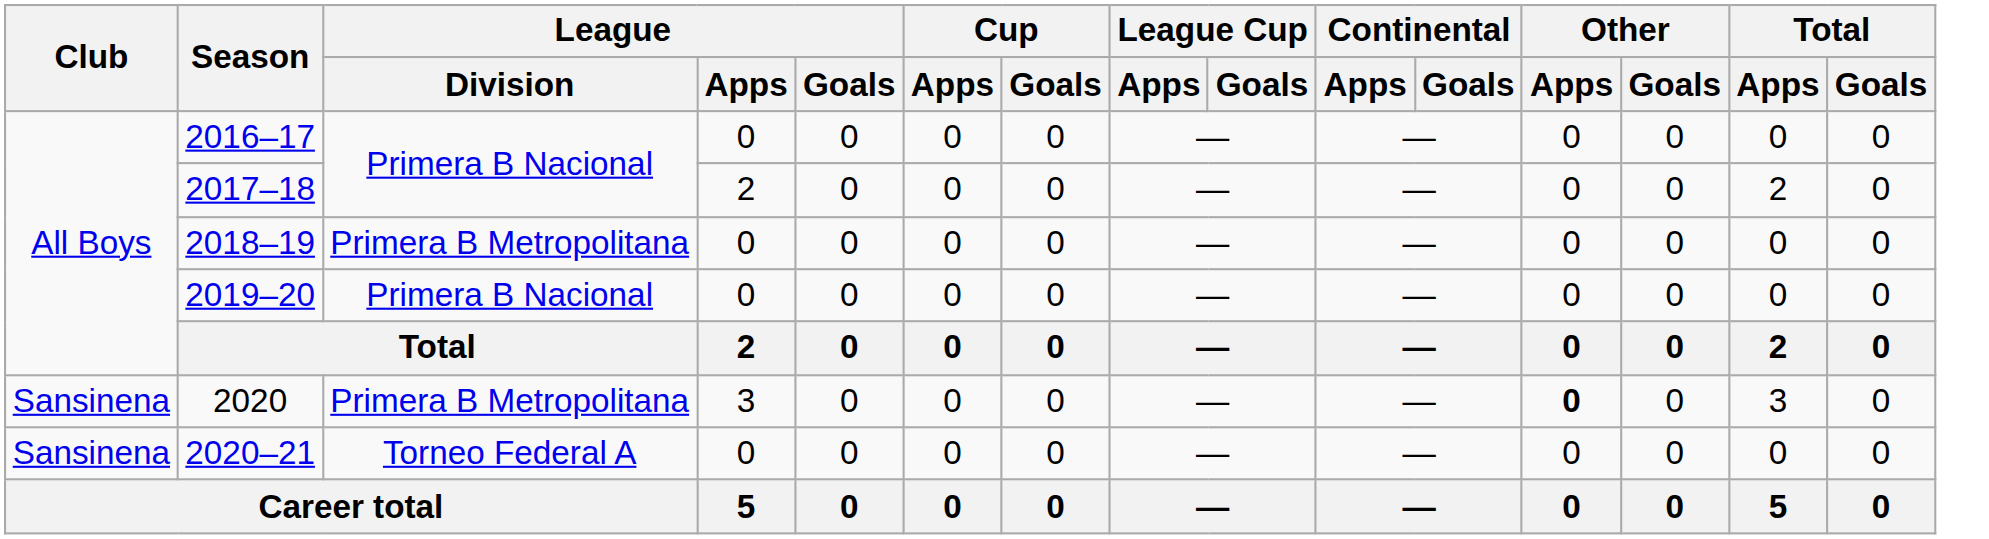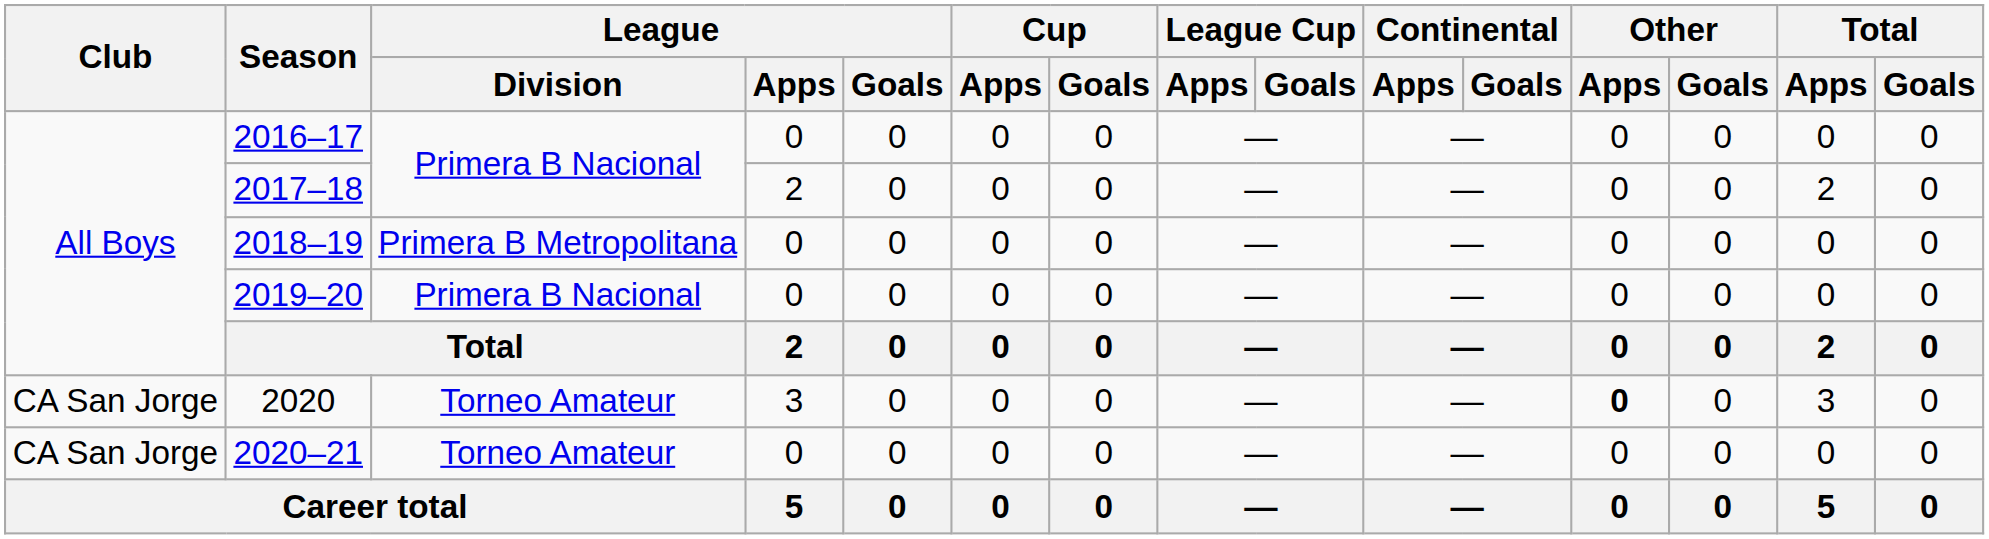2020 | Club: Sansinena -> CA San Jorge
2020 | League / Division: Primera B Metropolitana -> Torneo Amateur
2020–21 | Club: Sansinena -> CA San Jorge
2020–21 | League / Division: Torneo Federal A -> Torneo Amateur
